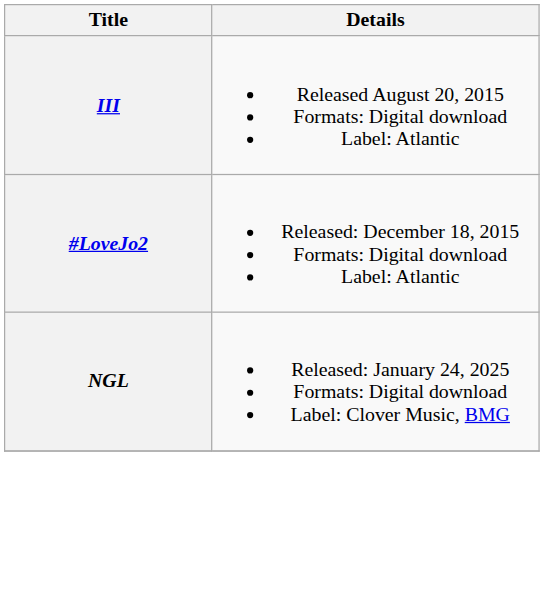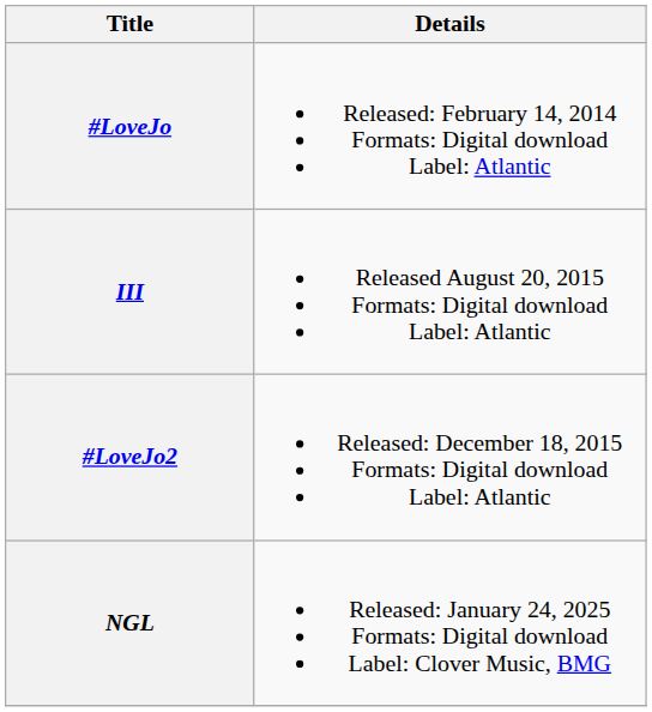+ row: #LoveJo | Released: February 14, 2014 Formats: Digital download Label: Atlantic
